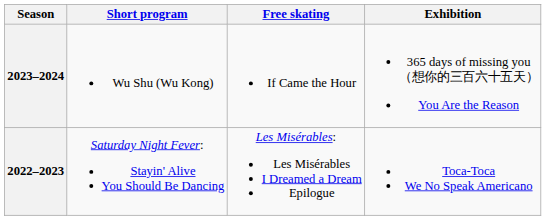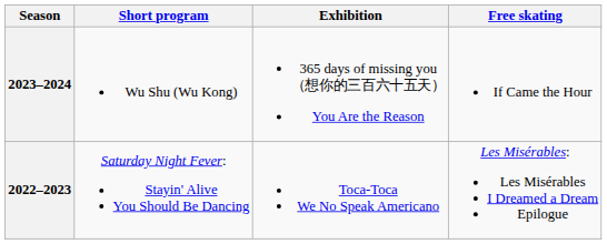columns swapped: Free skating <-> Exhibition
